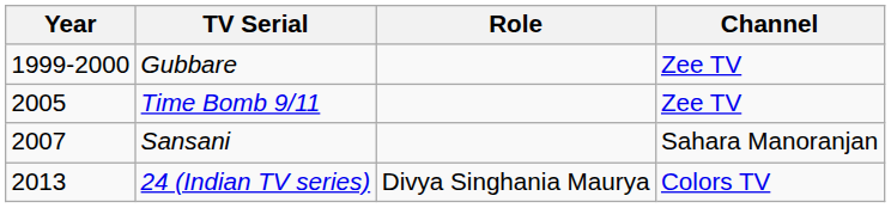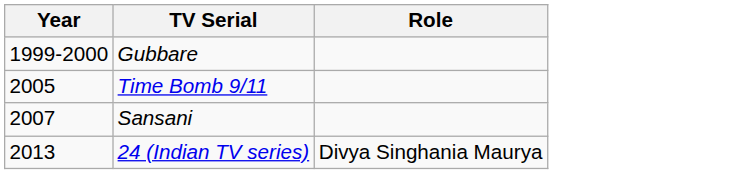- column: Channel | Zee TV | Zee TV | Sahara Manoranjan | Colors TV
